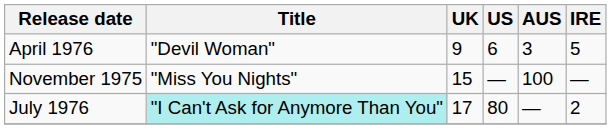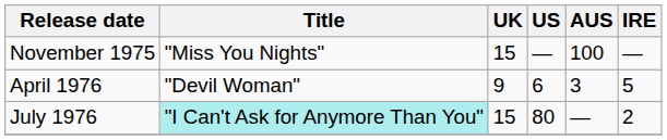rows swapped: November 1975 <-> April 1976
July 1976 | UK: 17 -> 15
